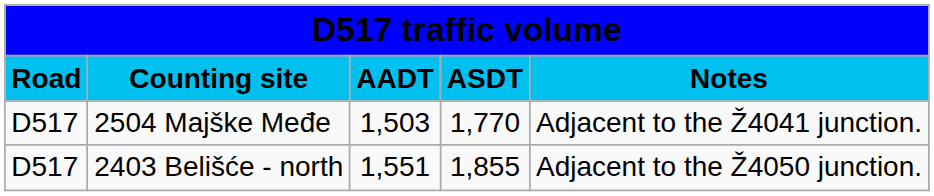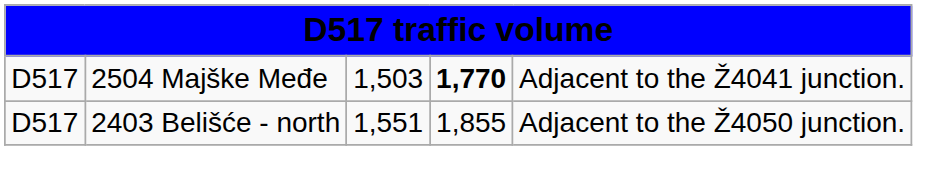- row: Road | Counting site | AADT | ASDT | Notes
2504 Majške Međe | column 4: normal -> bold
